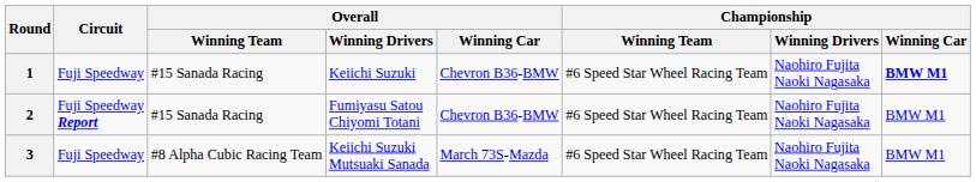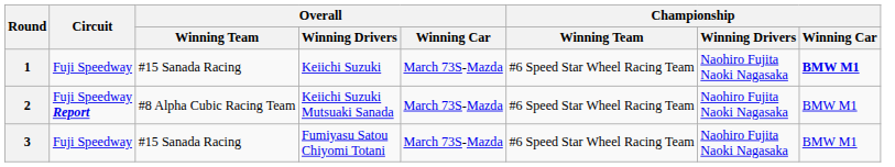1 | Overall / Winning Car: Chevron B36-BMW -> March 73S-Mazda
2 | Overall / Winning Team: #15 Sanada Racing -> #8 Alpha Cubic Racing Team
2 | Overall / Winning Drivers: Fumiyasu Satou Chiyomi Totani -> Keiichi Suzuki Mutsuaki Sanada
2 | Overall / Winning Car: Chevron B36-BMW -> March 73S-Mazda
3 | Overall / Winning Team: #8 Alpha Cubic Racing Team -> #15 Sanada Racing
3 | Overall / Winning Drivers: Keiichi Suzuki Mutsuaki Sanada -> Fumiyasu Satou Chiyomi Totani
